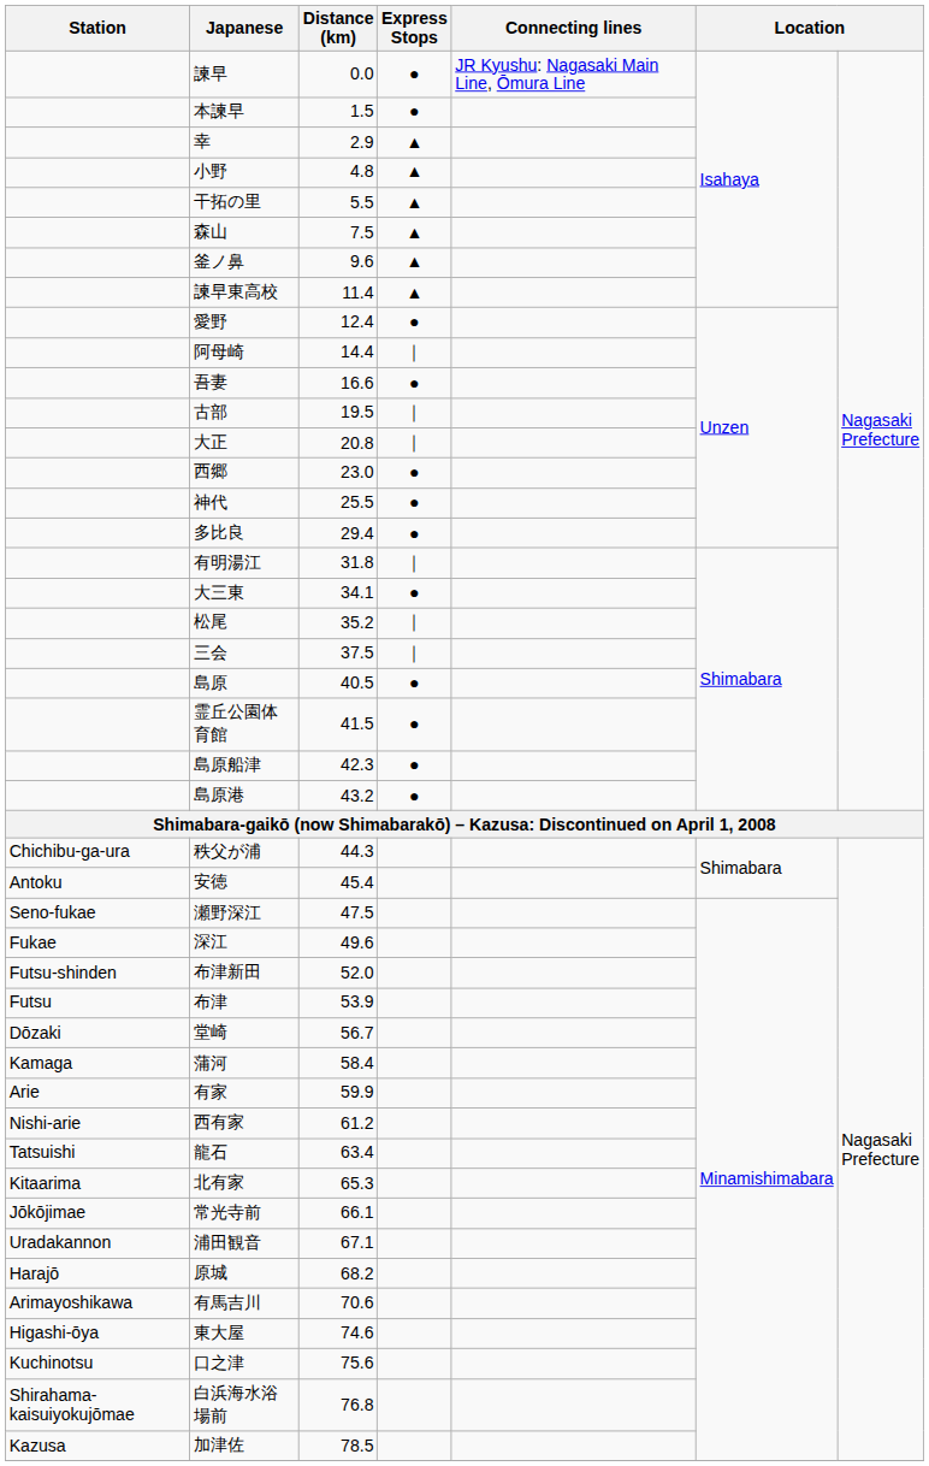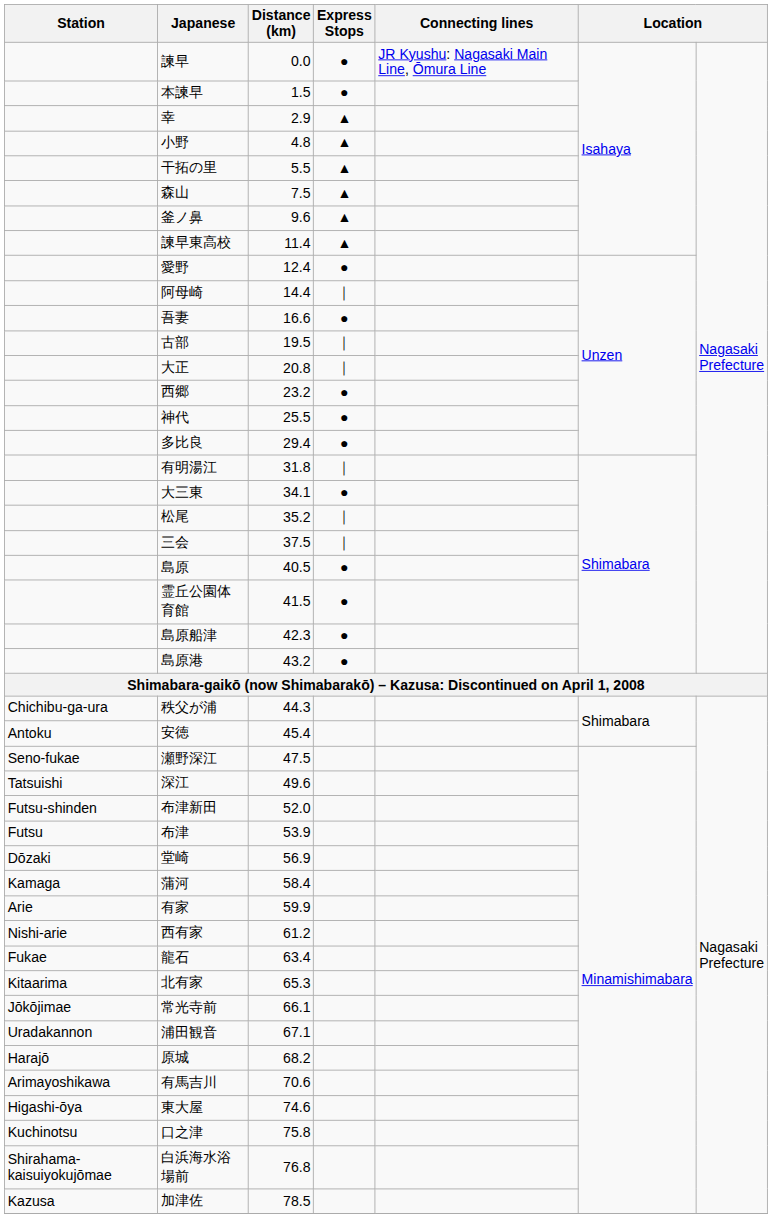西郷 | Distance (km): 23.0 -> 23.2
深江 | Station: Fukae -> Tatsuishi
堂崎 | Distance (km): 56.7 -> 56.9
龍石 | Station: Tatsuishi -> Fukae
口之津 | Distance (km): 75.6 -> 75.8
